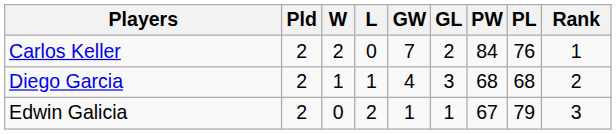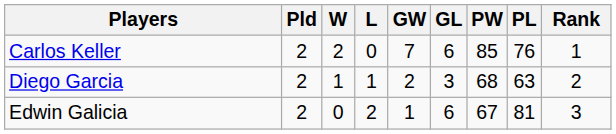Carlos Keller | GL: 2 -> 6
Carlos Keller | PW: 84 -> 85
Diego Garcia | GW: 4 -> 2
Diego Garcia | PL: 68 -> 63
Edwin Galicia | GL: 1 -> 6
Edwin Galicia | PL: 79 -> 81
